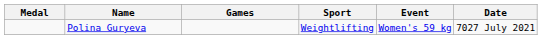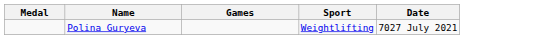- column: Event | Women's 59 kg
